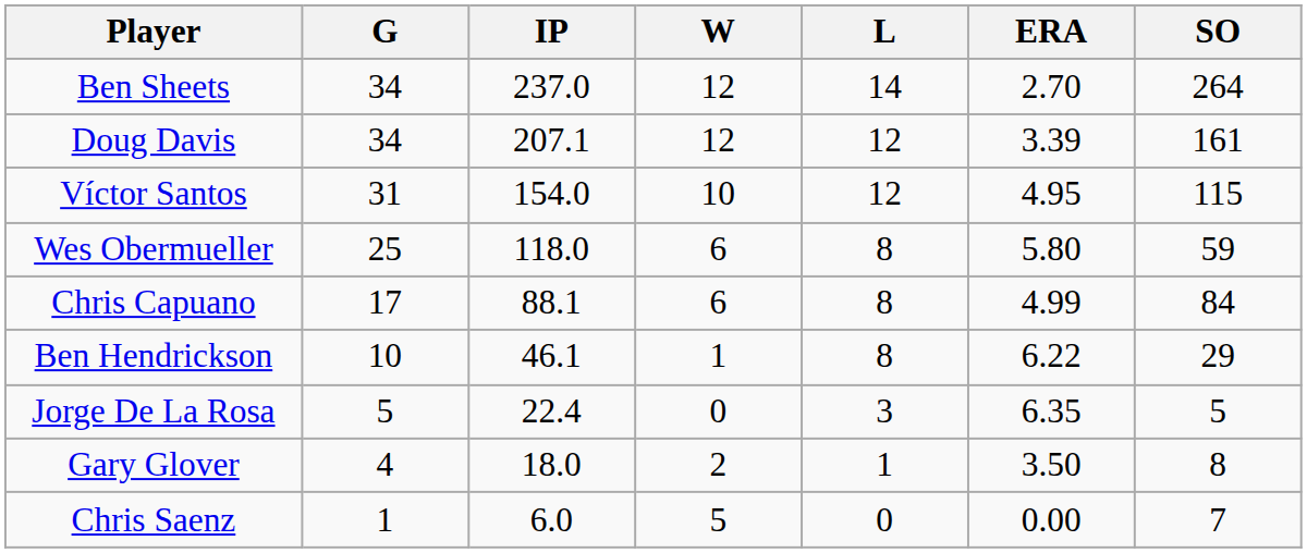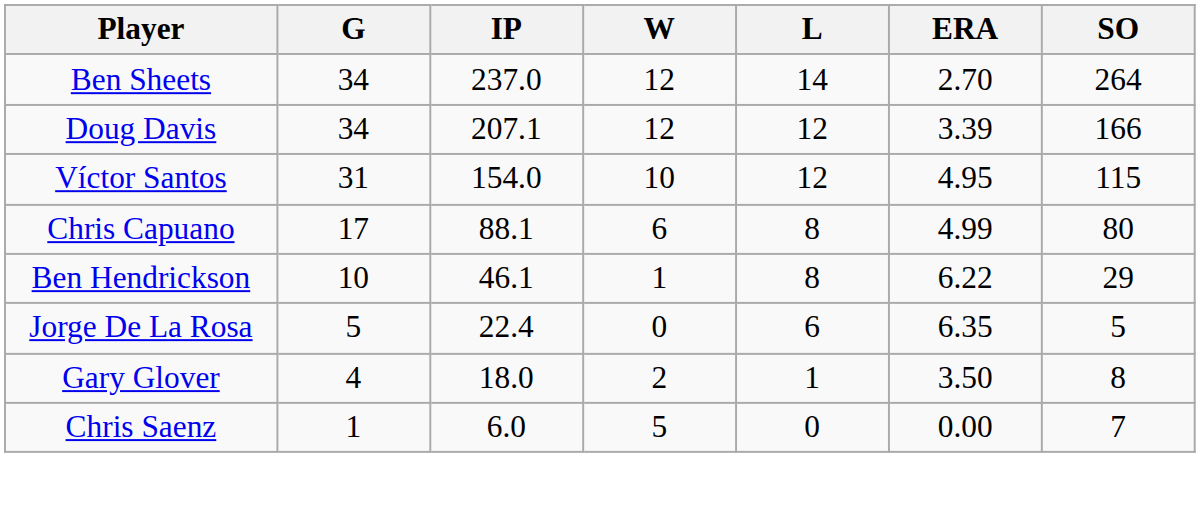Doug Davis | SO: 161 -> 166
- row: Wes Obermueller | 25 | 118.0 | 6 | 8 | 5.80 | 59
Chris Capuano | SO: 84 -> 80
Jorge De La Rosa | L: 3 -> 6
